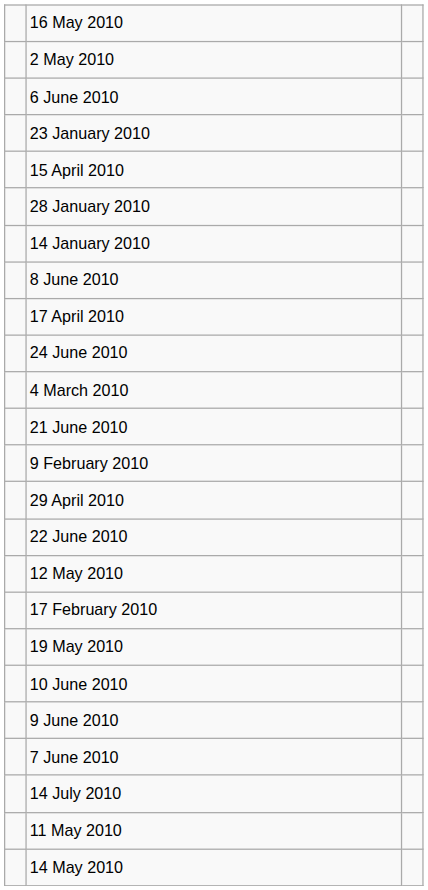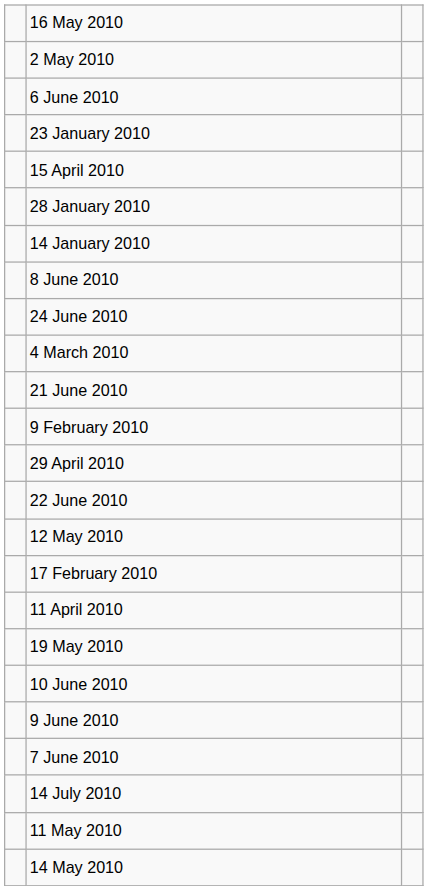- row: 17 April 2010
+ row: 11 April 2010
